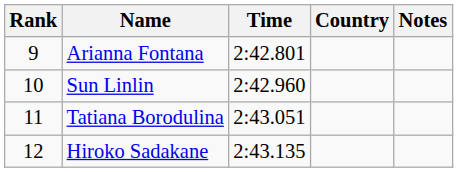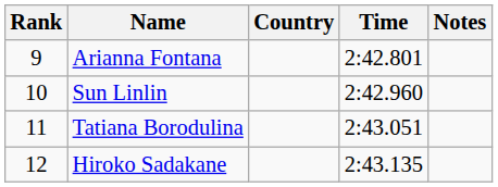columns swapped: Country <-> Time
